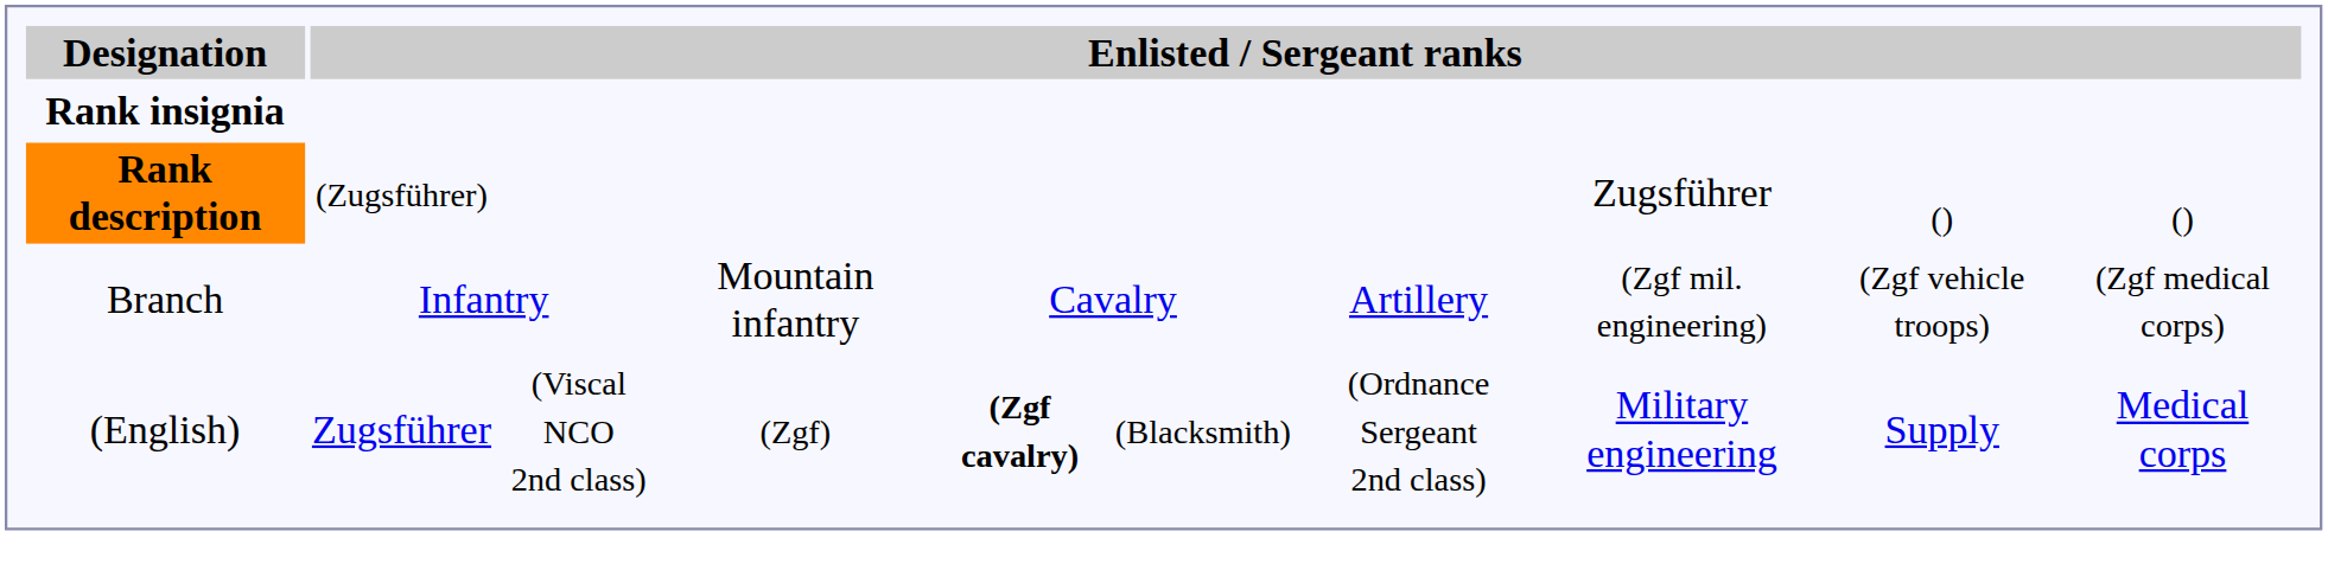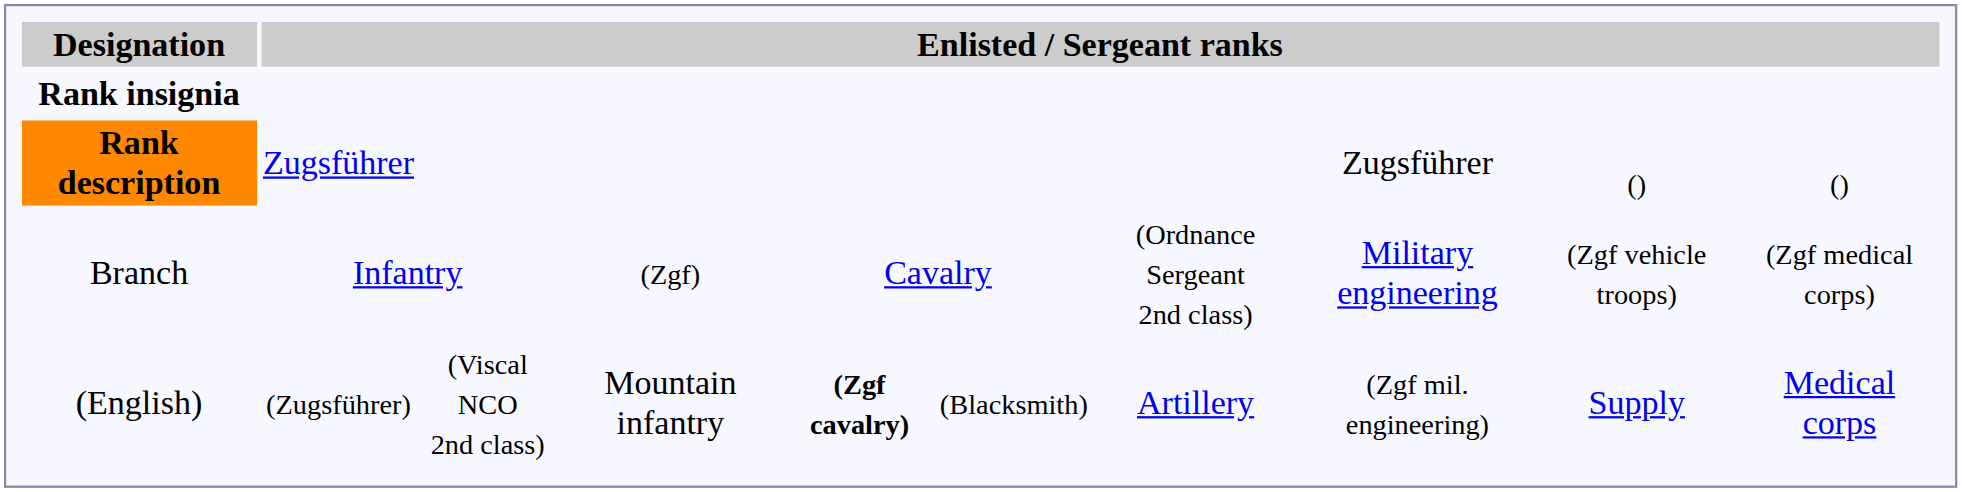Rank description | column 2: (Zugsführer) -> Zugsführer
Branch | column 4: Mountain infantry -> (Zgf)
Branch | column 7: Artillery -> (Ordnance Sergeant 2nd class)
Branch | column 8: (Zgf mil. engineering) -> Military engineering
(English) | column 2: Zugsführer -> (Zugsführer)
(English) | column 4: (Zgf) -> Mountain infantry
(English) | column 7: (Ordnance Sergeant 2nd class) -> Artillery
(English) | column 8: Military engineering -> (Zgf mil. engineering)
